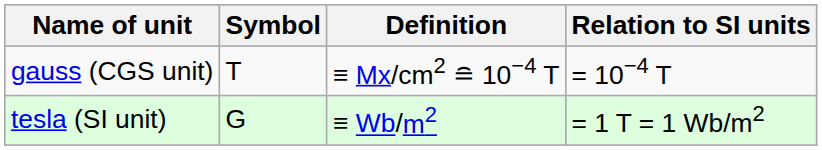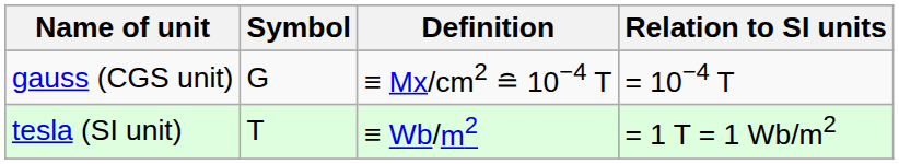gauss (CGS unit) | Symbol: T -> G
tesla (SI unit) | Symbol: G -> T
